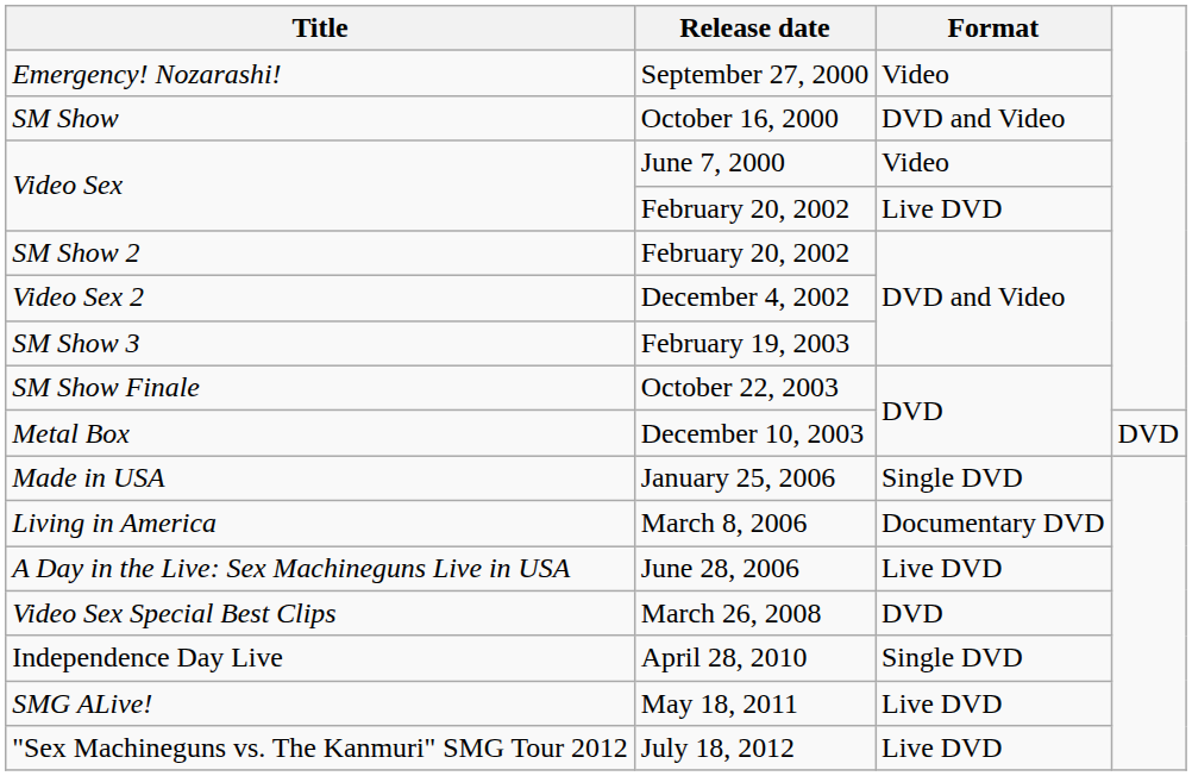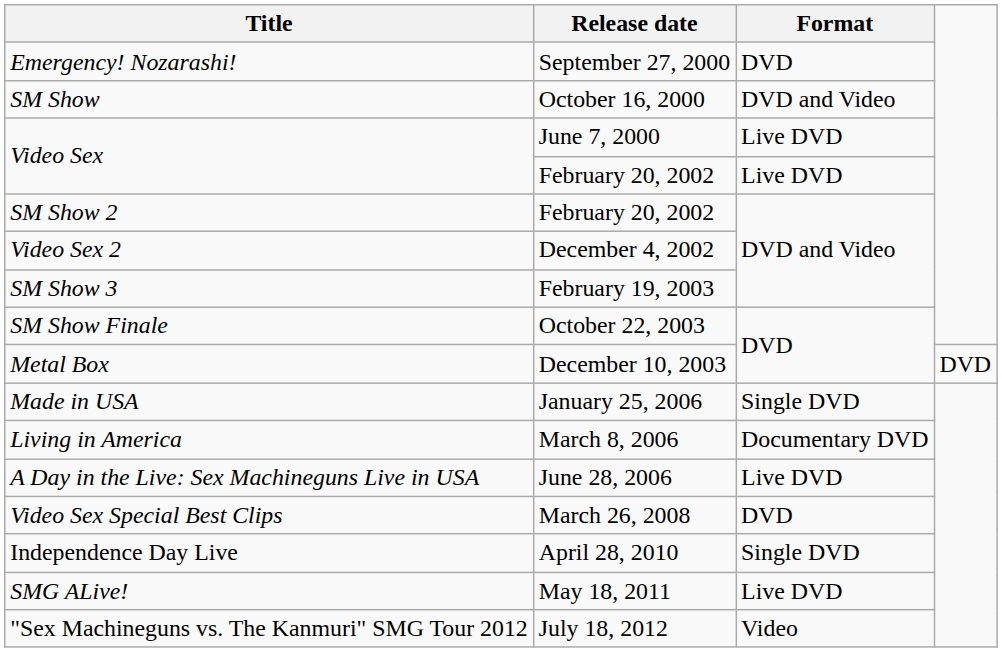Emergency! Nozarashi! | Format: Video -> DVD
Video Sex / June 7, 2000 | Format: Video -> Live DVD
"Sex Machineguns vs. The Kanmuri" SMG Tour 2012 | Format: Live DVD -> Video
